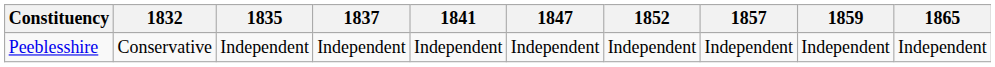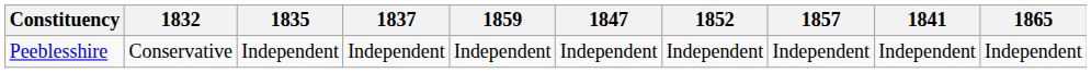columns swapped: 1841 <-> 1859
